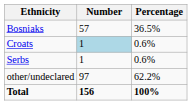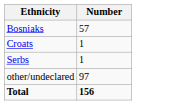- column: Percentage | 36.5% | 0.6% | 0.6% | 62.2% | 100%
Croats | Number: lightblue background -> no background
